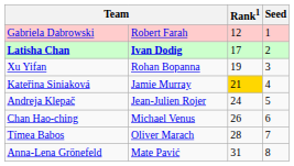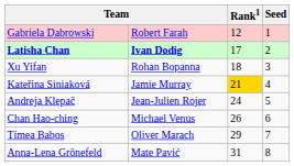Xu Yifan | Rank1: 19 -> 18
Tímea Babos | Rank1: 28 -> 29
